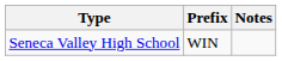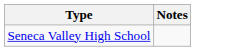- column: Prefix | WIN
